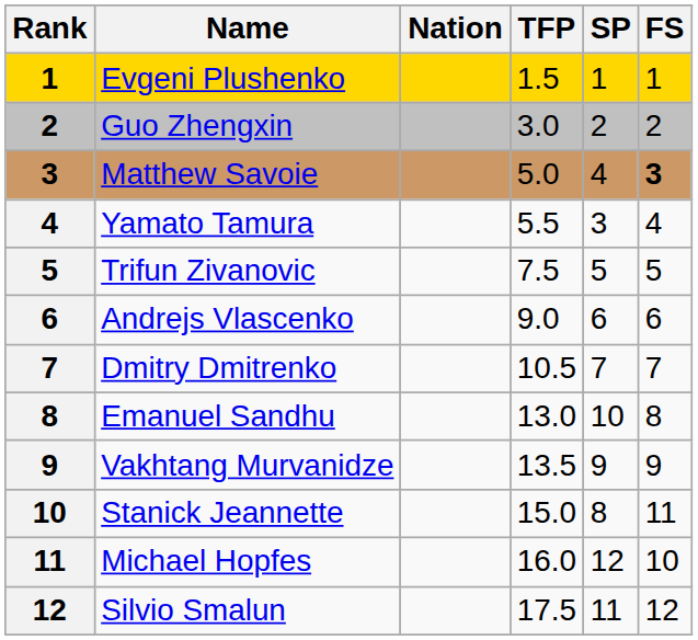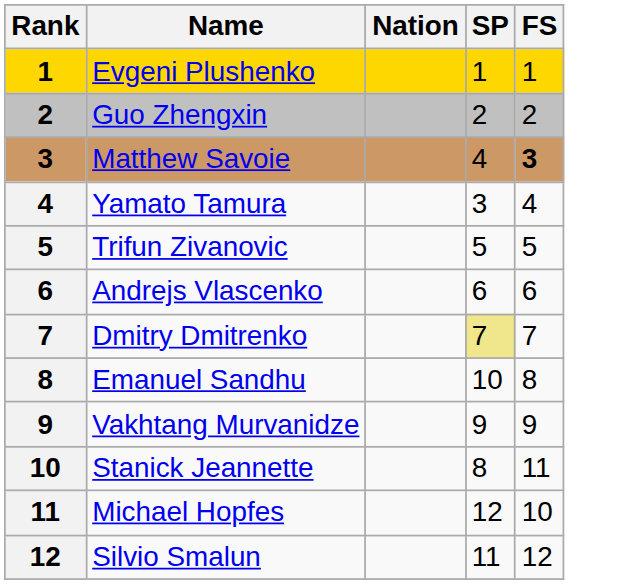- column: TFP | 1.5 | 3.0 | 5.0 | 5.5 | 7.5 | 9.0 | 10.5 | 13.0 | 13.5 | 15.0 | 16.0 | 17.5
Dmitry Dmitrenko | SP: no background -> khaki background
